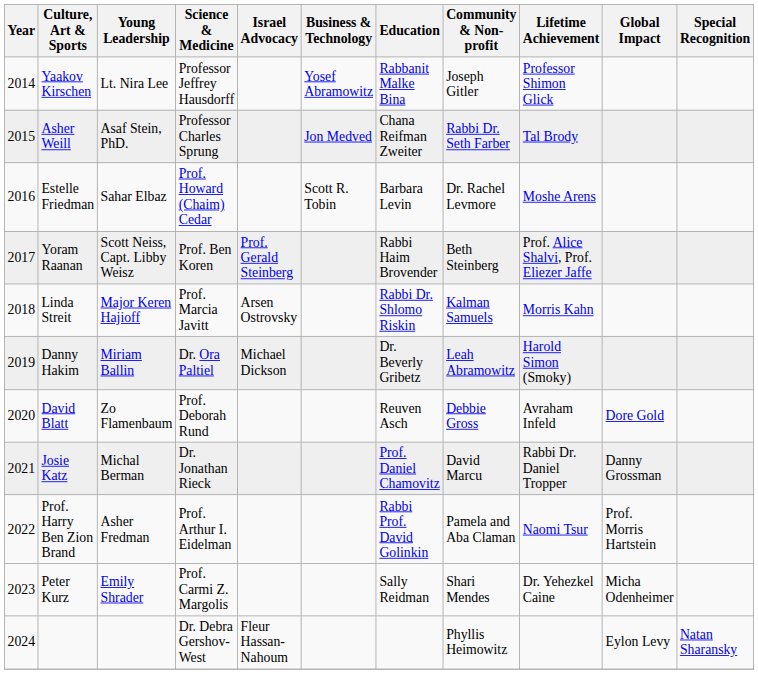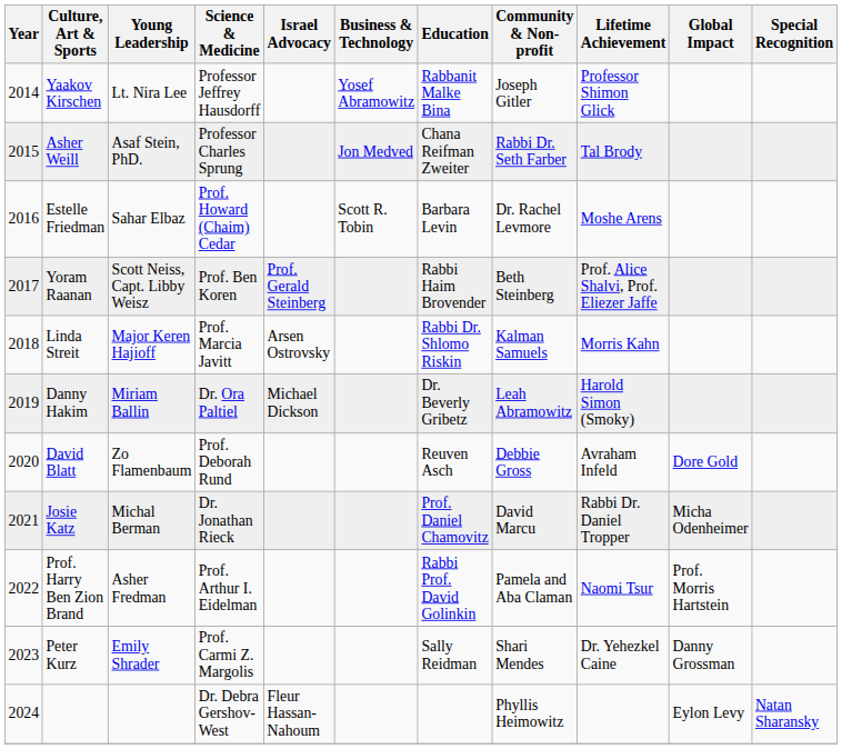Josie Katz | Global Impact: Danny Grossman -> Micha Odenheimer
Peter Kurz | Global Impact: Micha Odenheimer -> Danny Grossman
